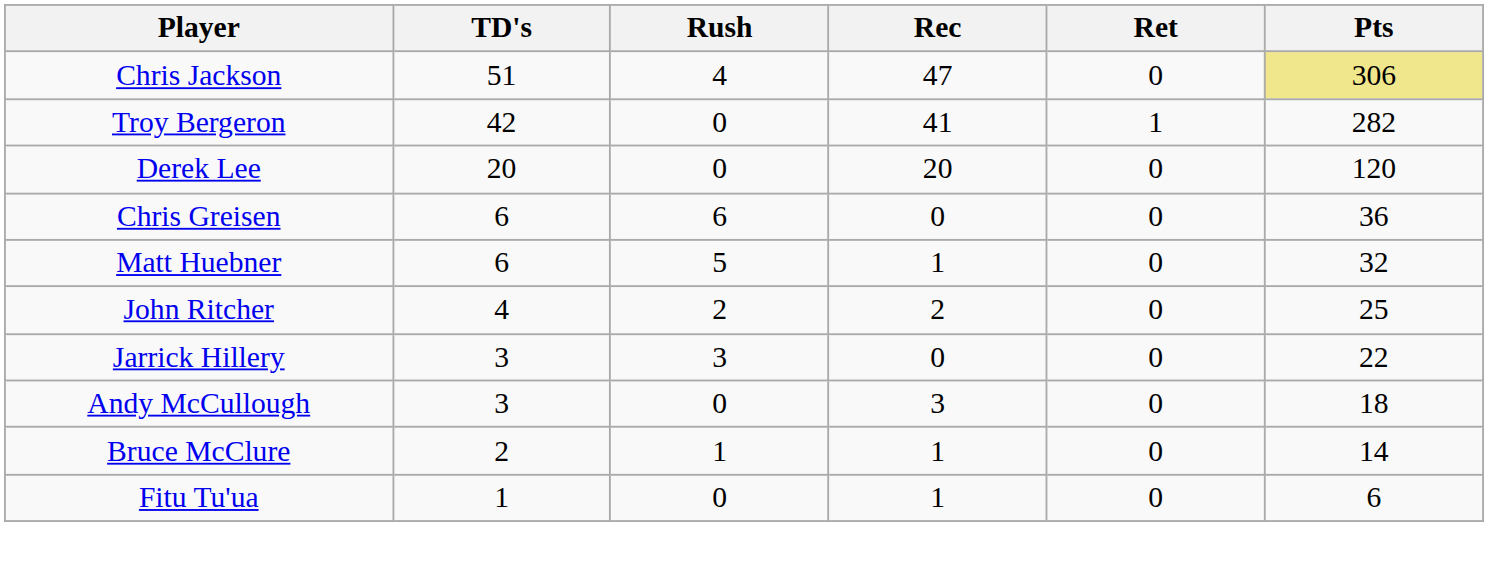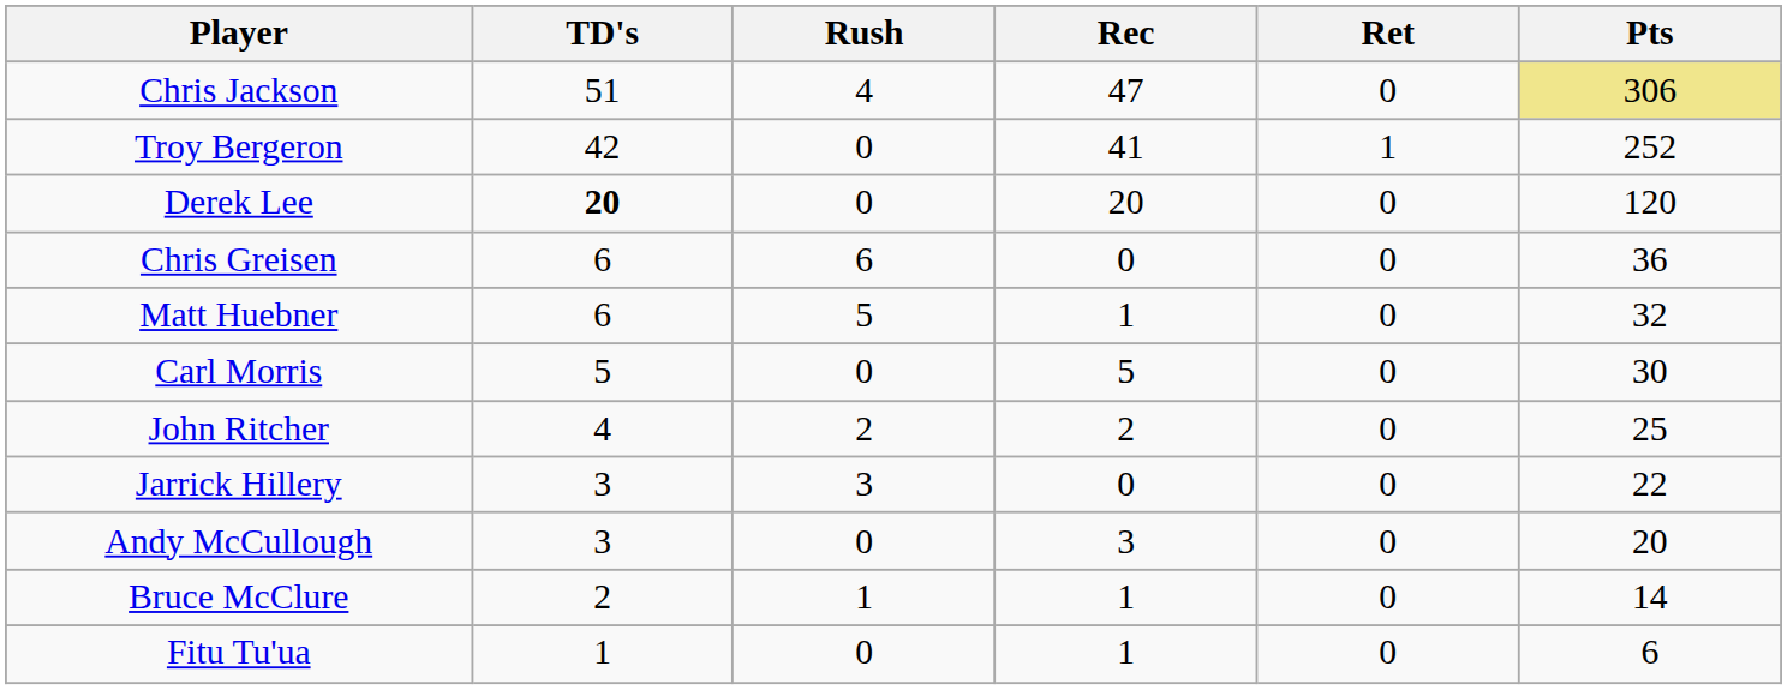Troy Bergeron | Pts: 282 -> 252
Derek Lee | TD's: normal -> bold
+ row: Carl Morris | 5 | 0 | 5 | 0 | 30
Andy McCullough | Pts: 18 -> 20
